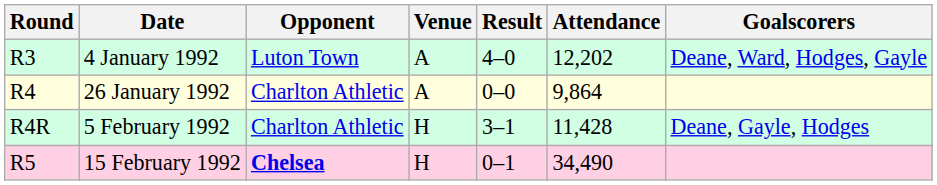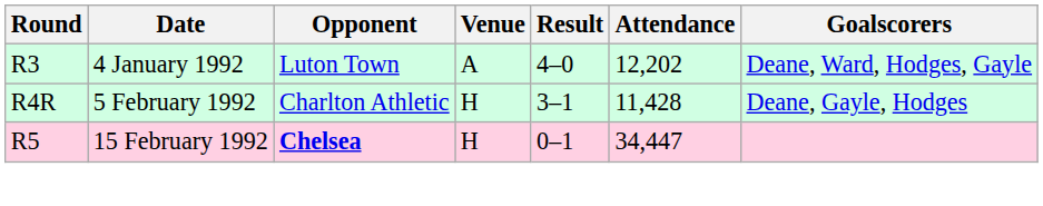- row: R4 | 26 January 1992 | Charlton Athletic | A | 0–0 | 9,864
15 February 1992 | Attendance: 34,490 -> 34,447
